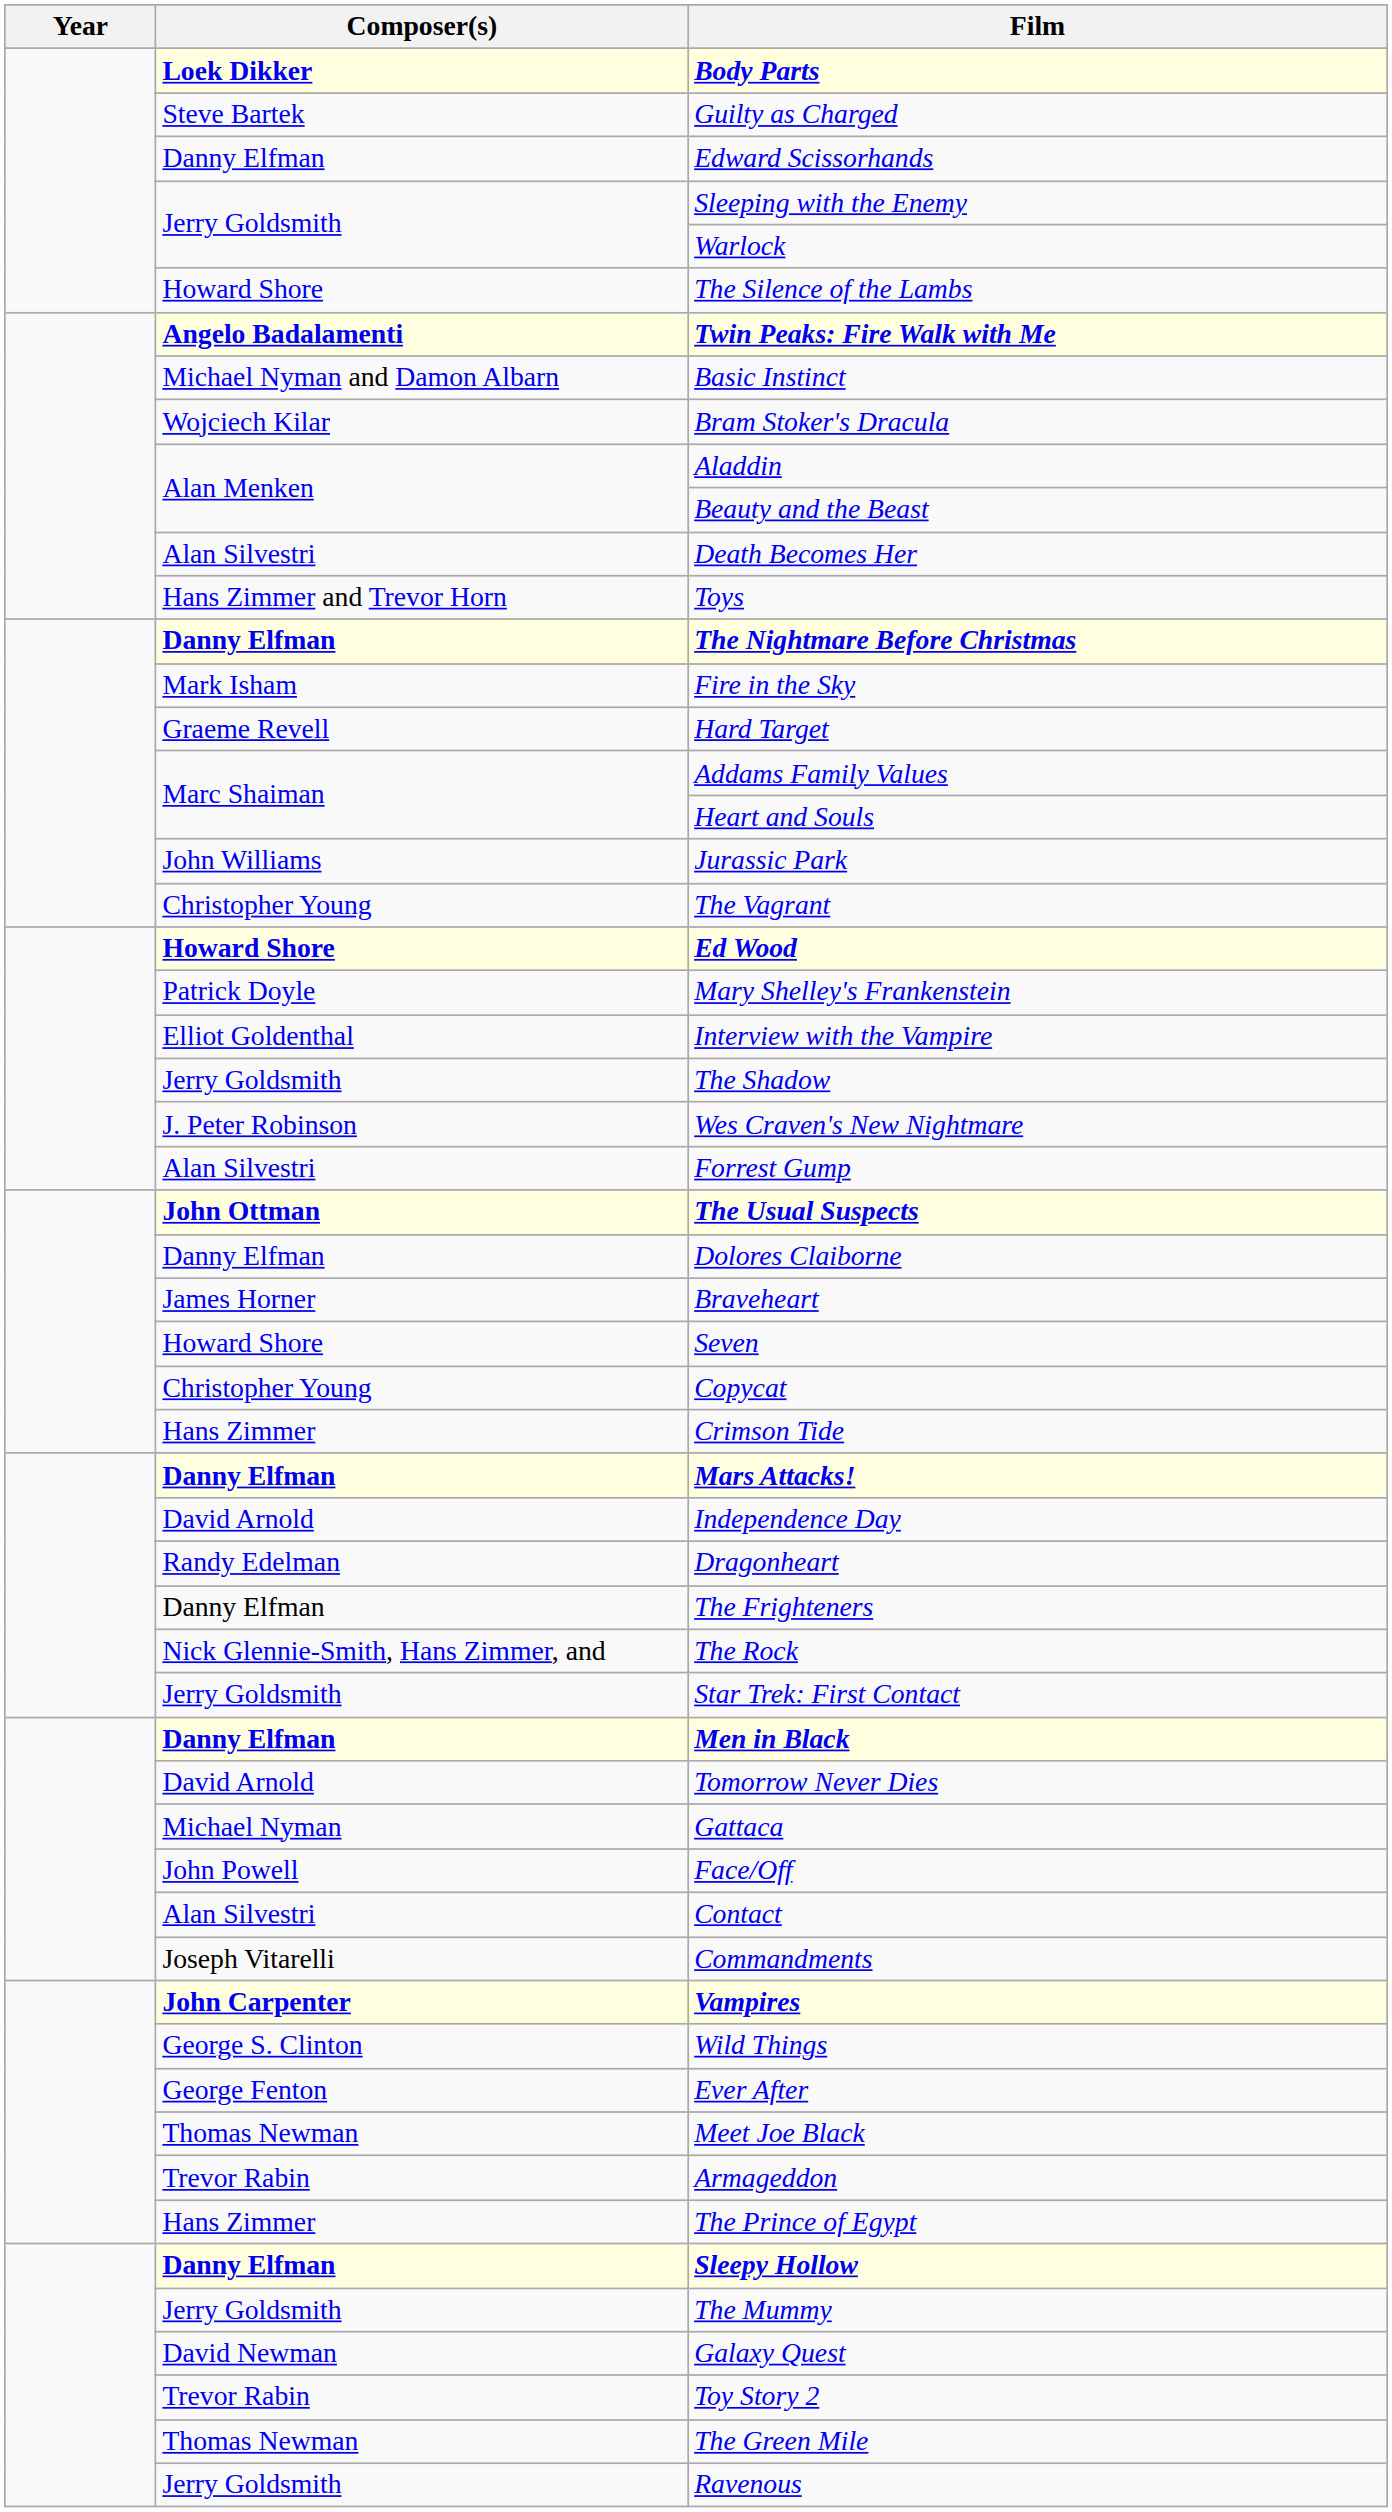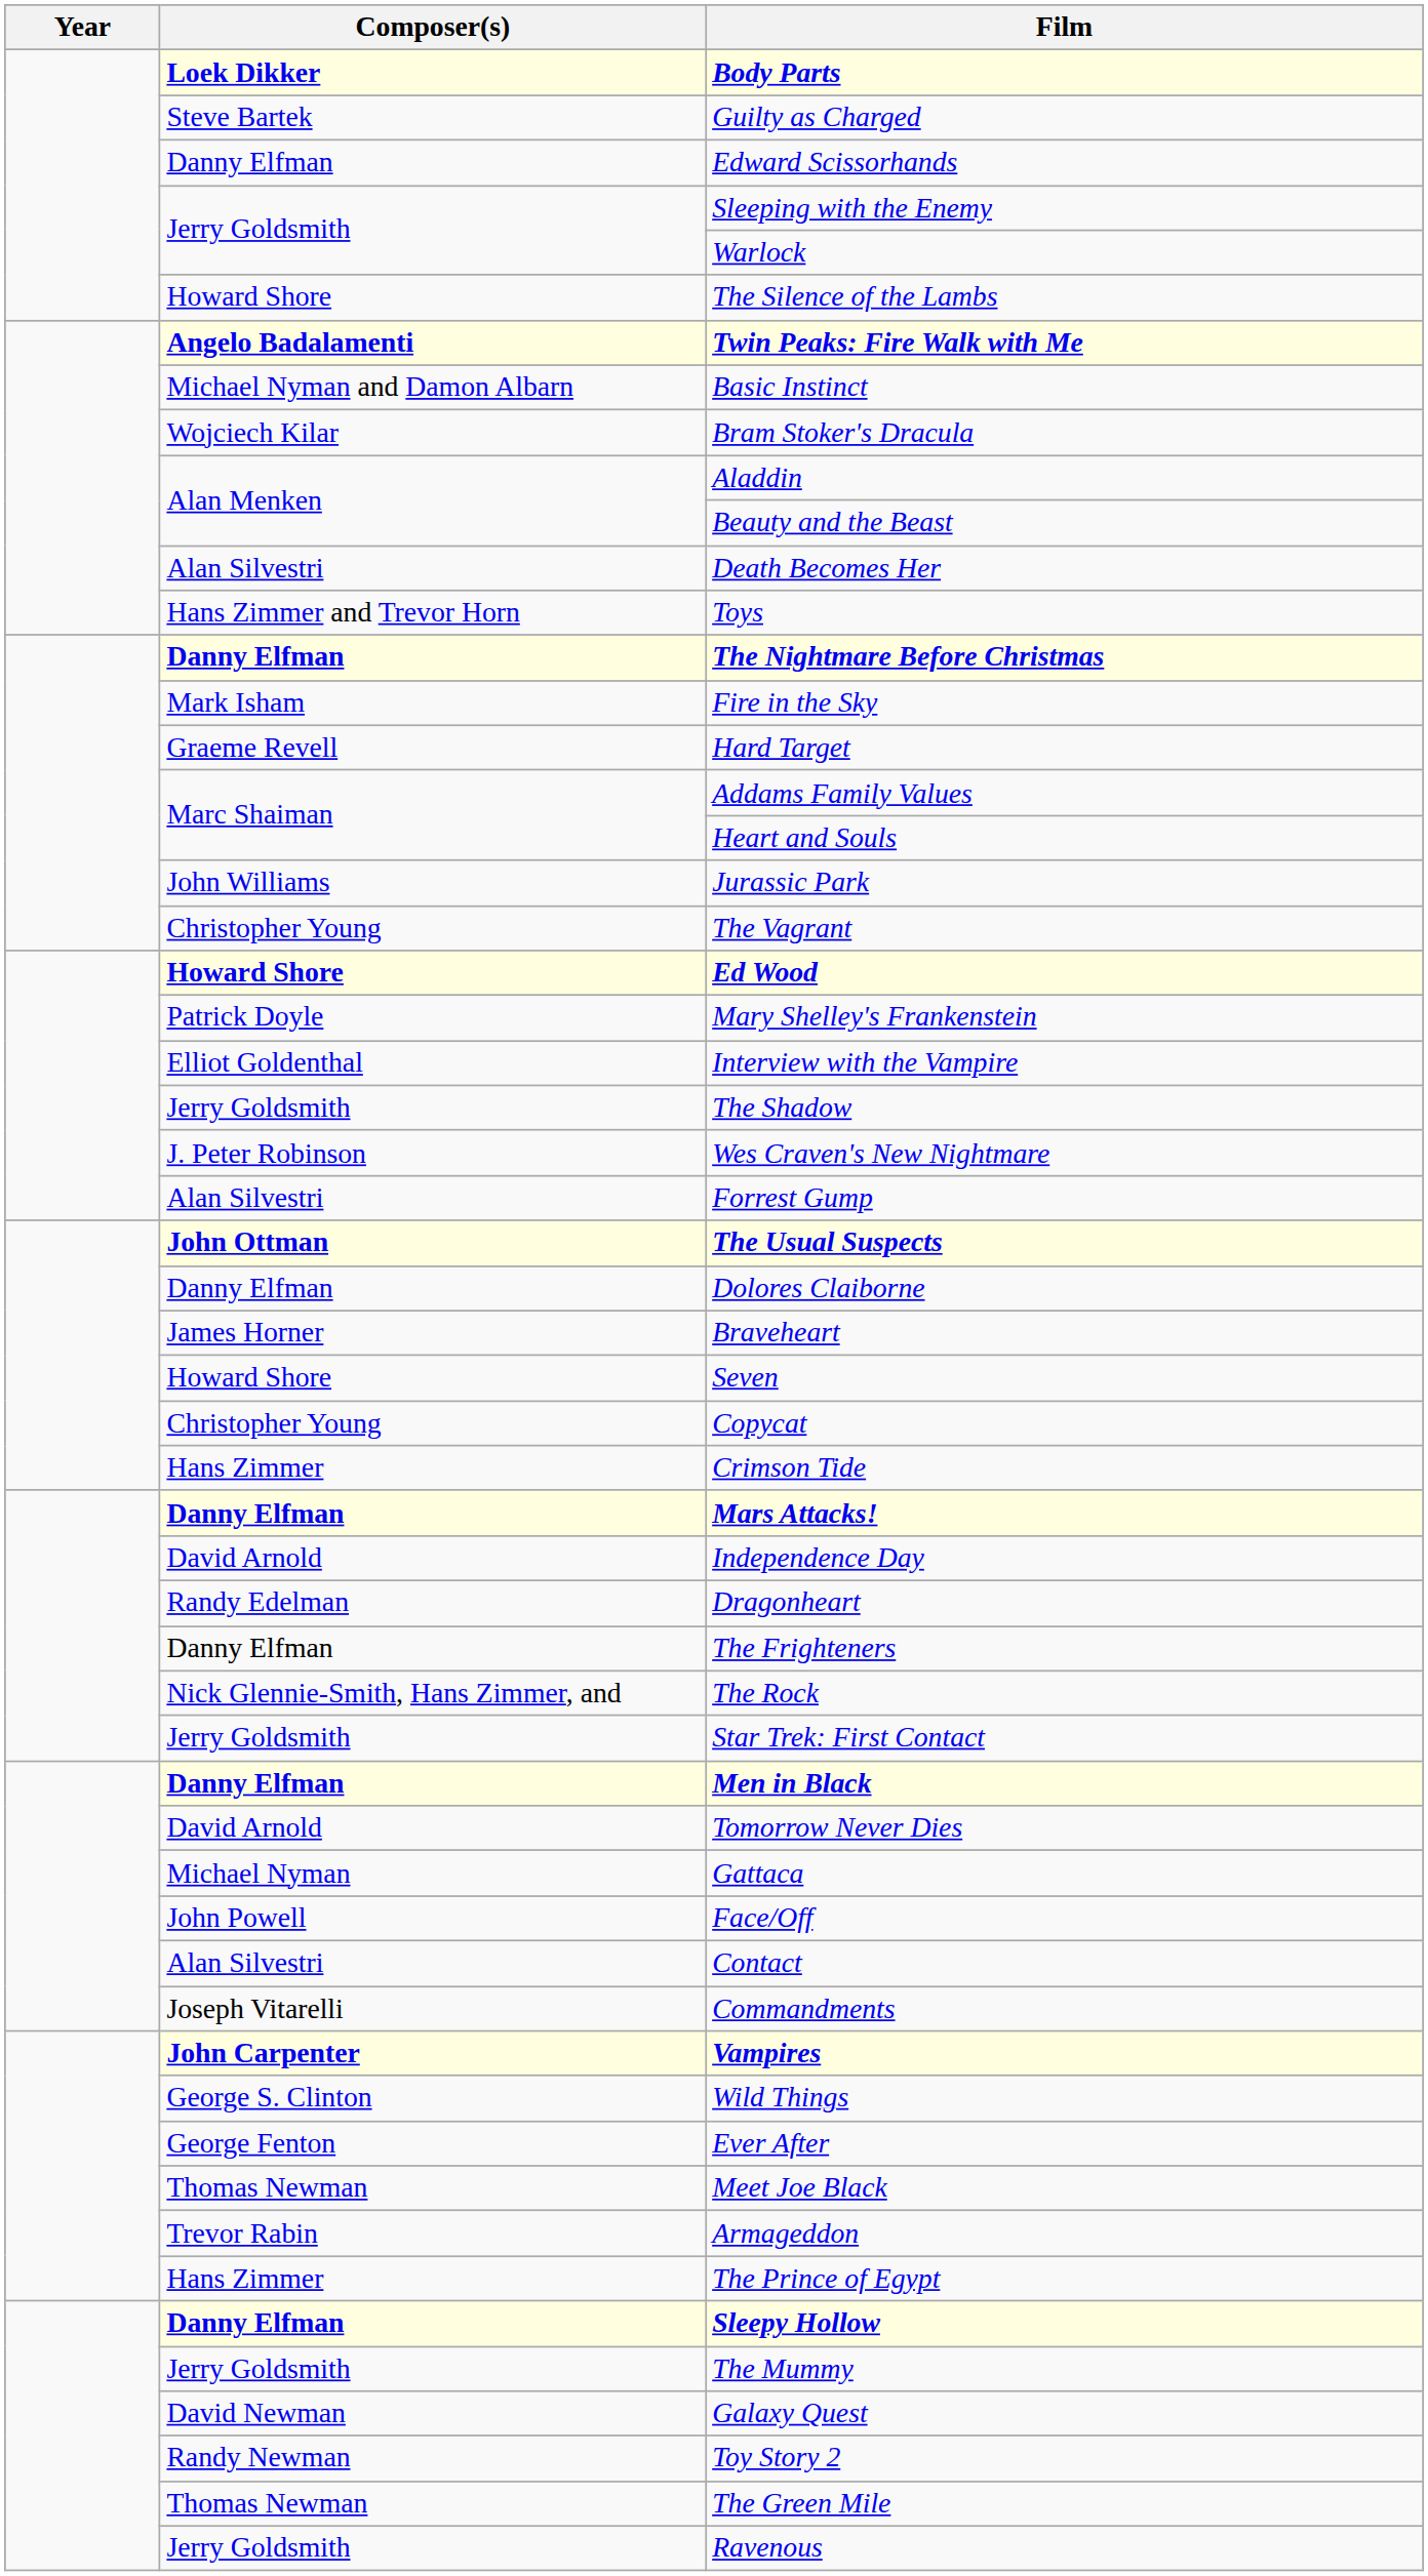Toy Story 2 | Composer(s): Trevor Rabin -> Randy Newman
